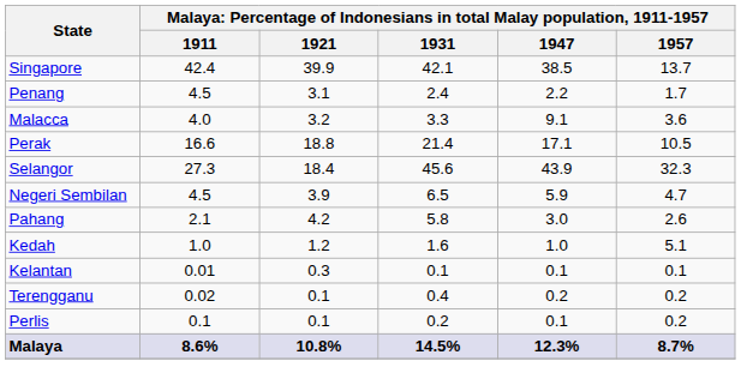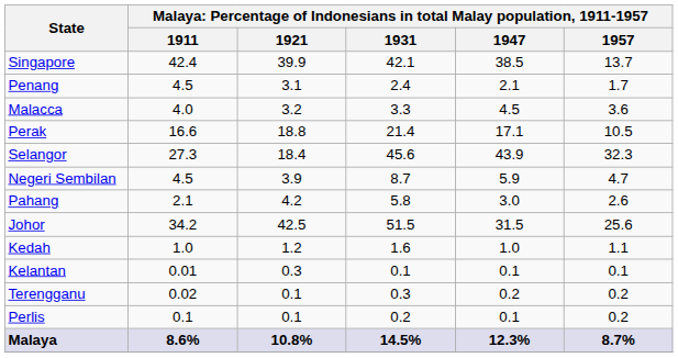Penang | column 5: 2.2 -> 2.1
Malacca | column 5: 9.1 -> 4.5
Negeri Sembilan | column 4: 6.5 -> 8.7
+ row: Johor | 34.2 | 42.5 | 51.5 | 31.5 | 25.6
Kedah | column 6: 5.1 -> 1.1
Terengganu | column 4: 0.4 -> 0.3
